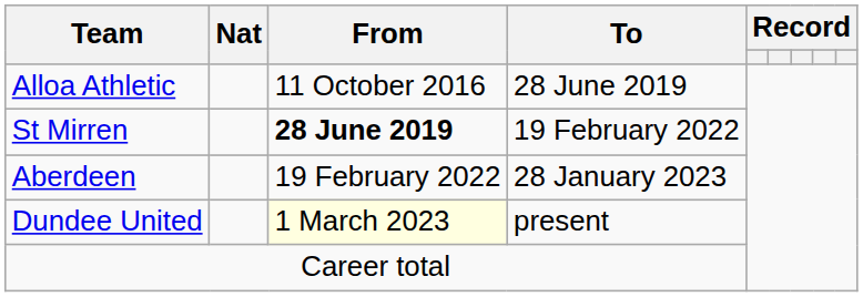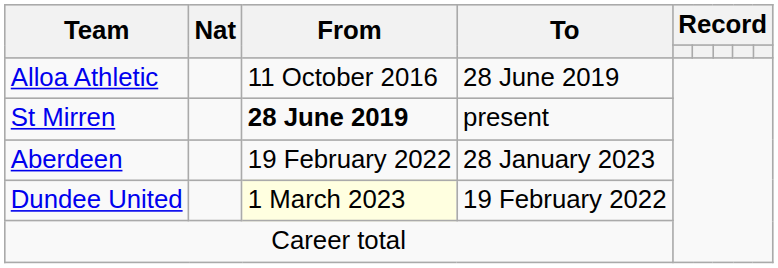St Mirren | To: 19 February 2022 -> present
Dundee United | To: present -> 19 February 2022
